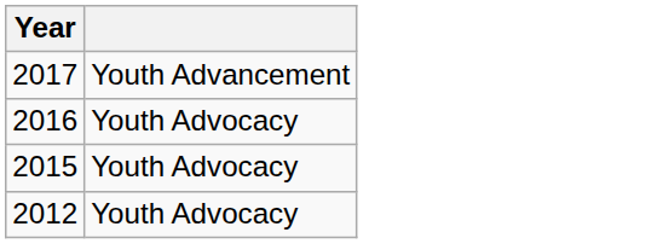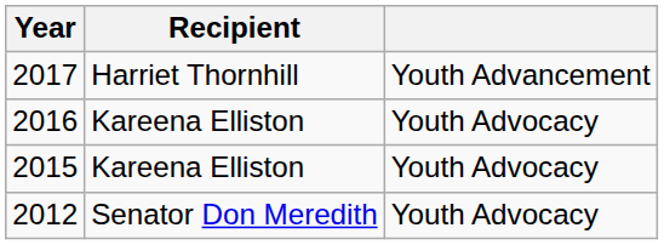+ column: Recipient | Harriet Thornhill | Kareena Elliston | Kareena Elliston | Senator Don Meredith
